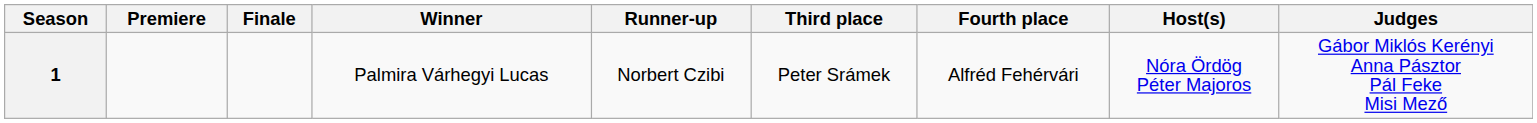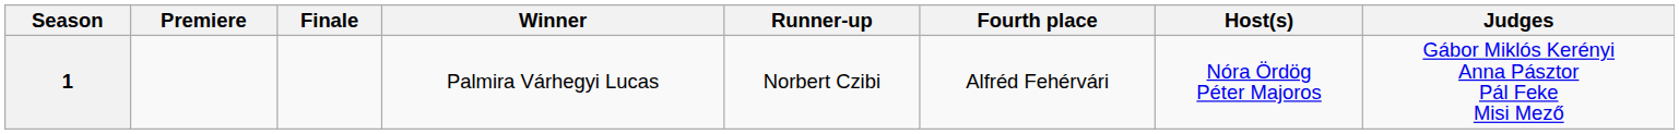- column: Third place | Peter Srámek
